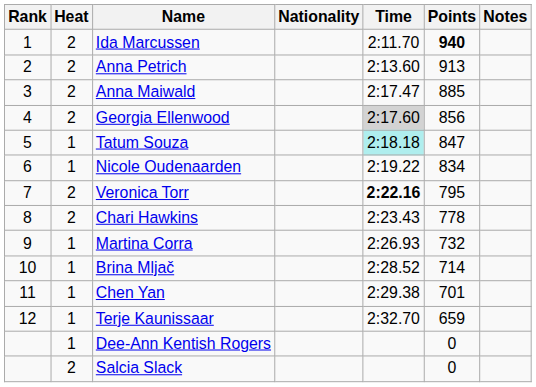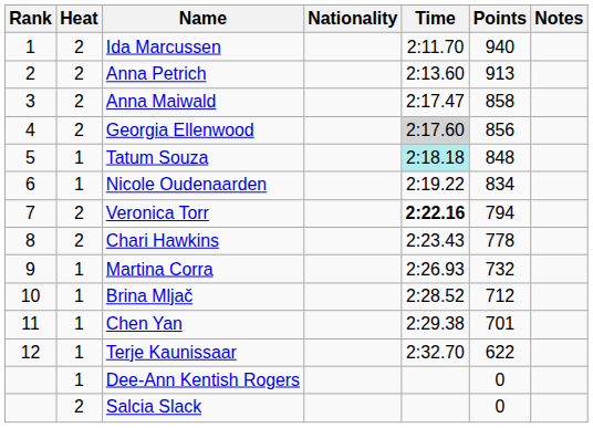Ida Marcussen | Points: bold -> normal
Anna Maiwald | Points: 885 -> 858
Tatum Souza | Points: 847 -> 848
Veronica Torr | Points: 795 -> 794
Brina Mljač | Points: 714 -> 712
Terje Kaunissaar | Points: 659 -> 622
